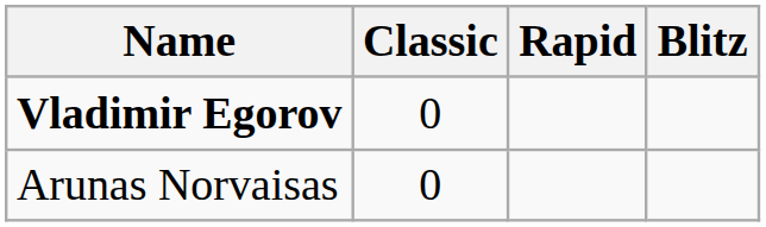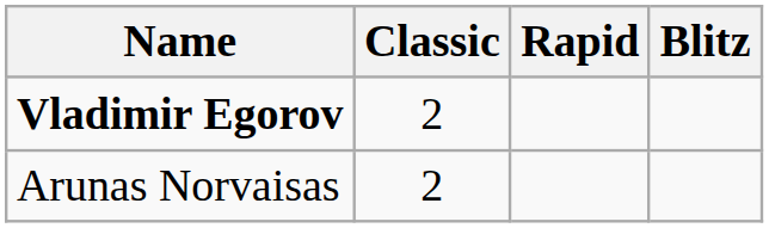Vladimir Egorov | Classic: 0 -> 2
Arunas Norvaisas | Classic: 0 -> 2
